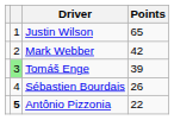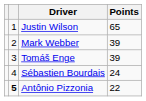Mark Webber | Points: 42 -> 39
Tomáš Enge | column 2: lightgreen background -> no background
Sébastien Bourdais | Points: 26 -> 24
